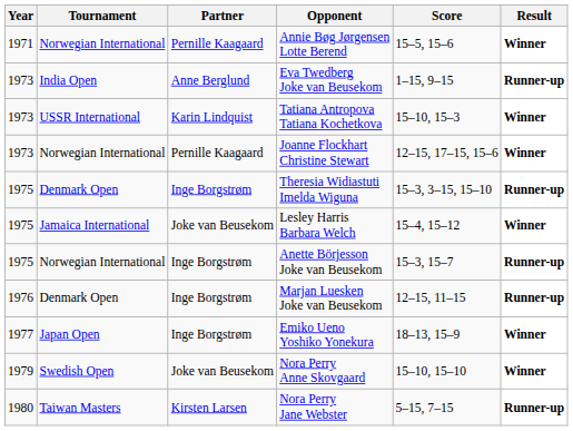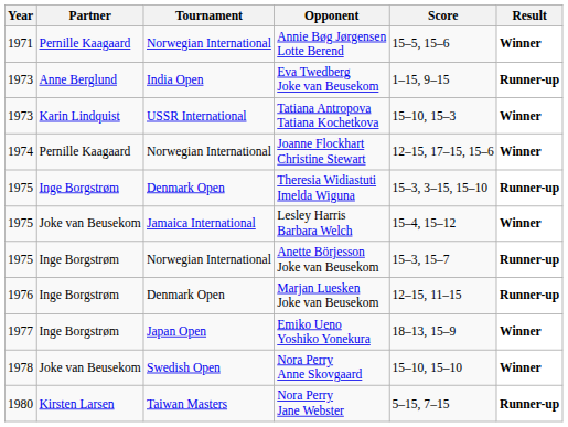columns swapped: Tournament <-> Partner
Joanne Flockhart Christine Stewart | Year: 1973 -> 1974
Nora Perry Anne Skovgaard | Year: 1979 -> 1978
